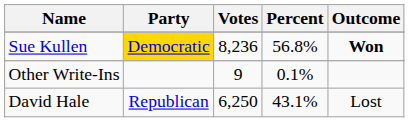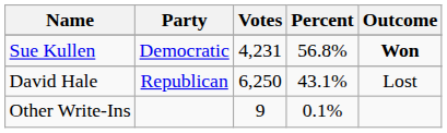Sue Kullen | Party: gold background -> no background
Sue Kullen | Votes: 8,236 -> 4,231
rows swapped: David Hale <-> Other Write-Ins
